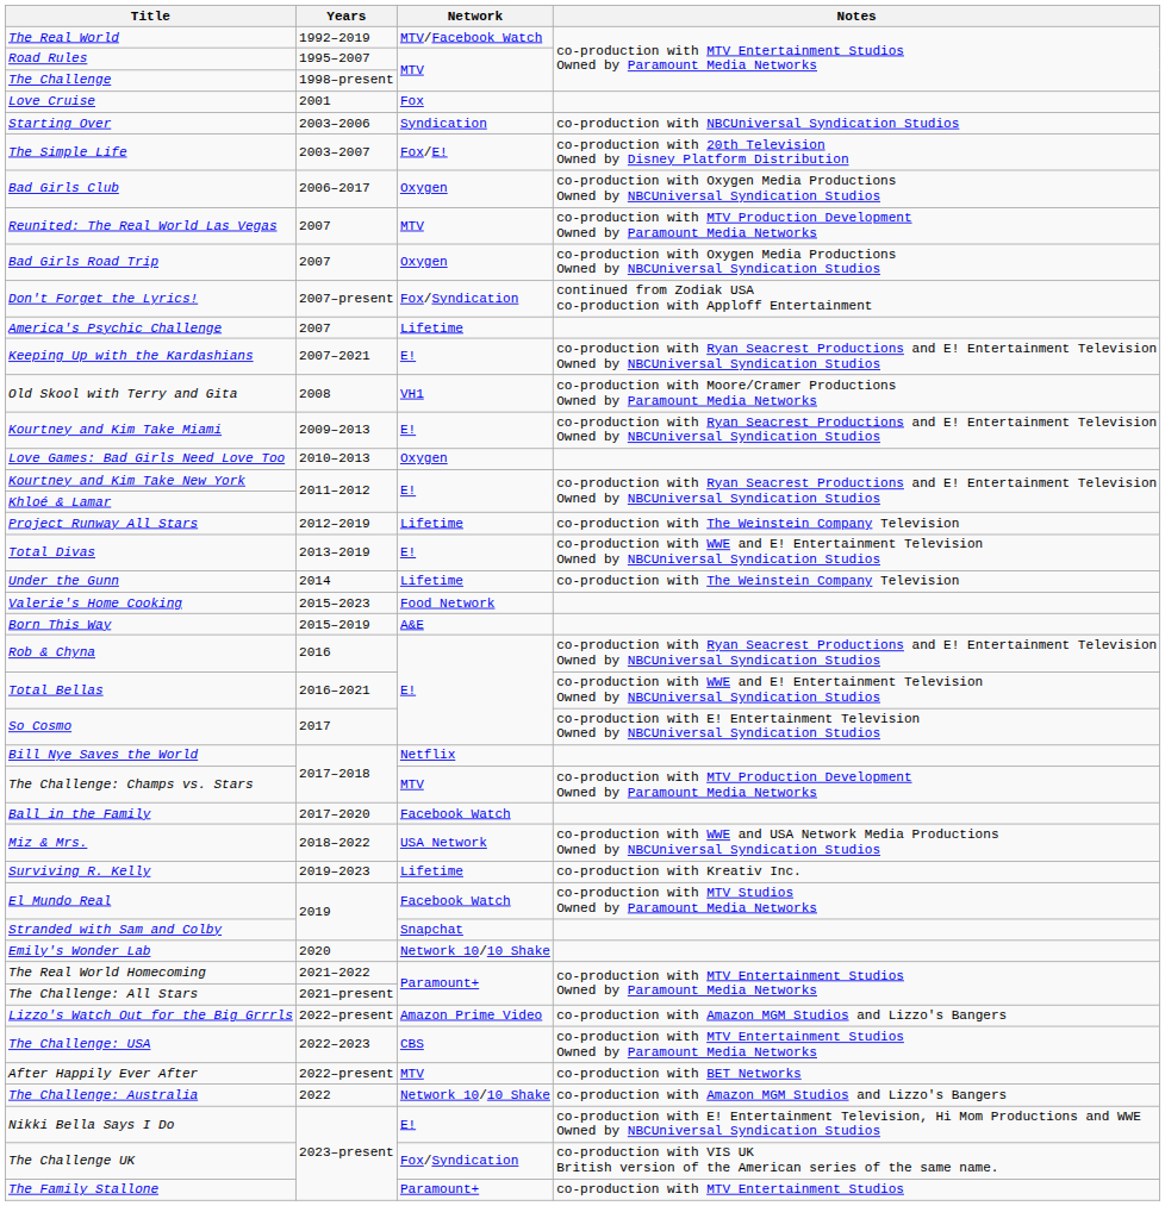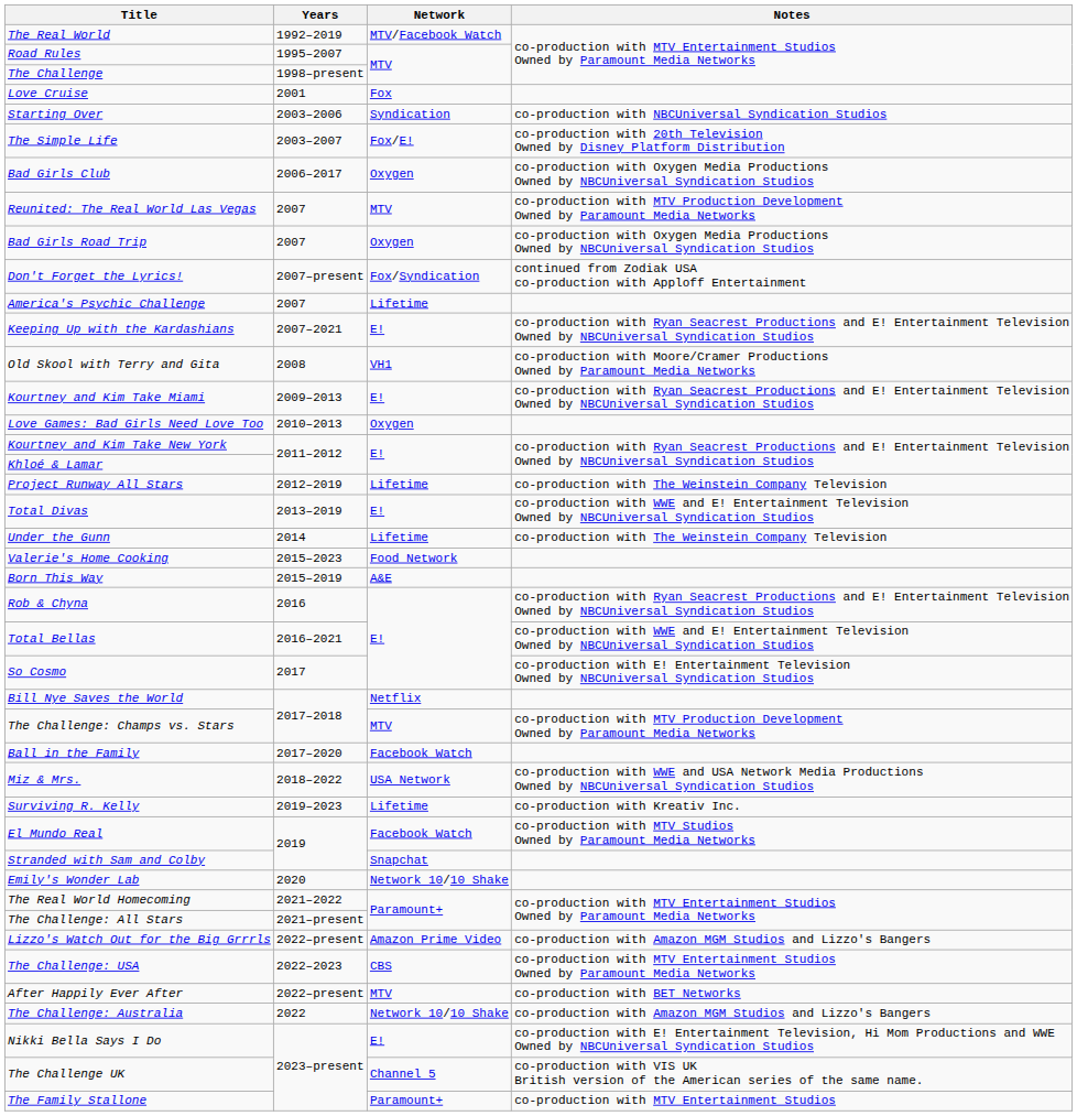The Challenge UK | Network: Fox/Syndication -> Channel 5
